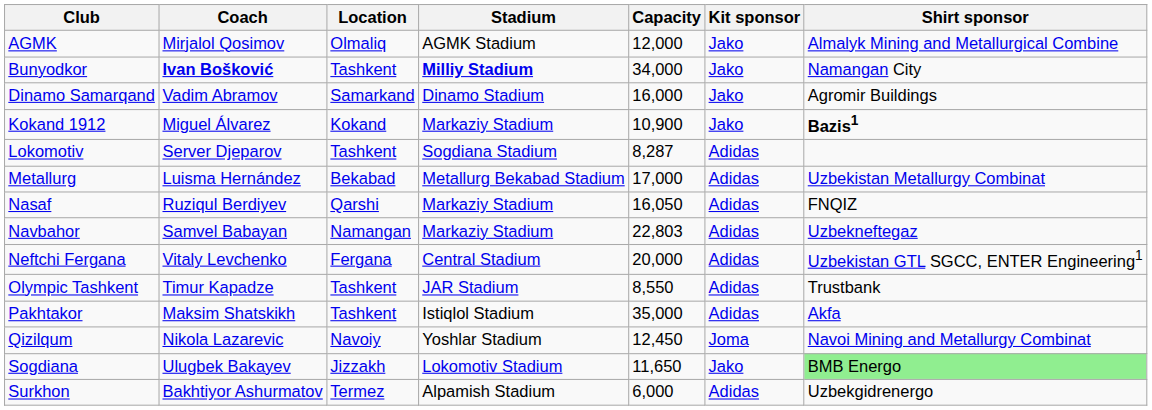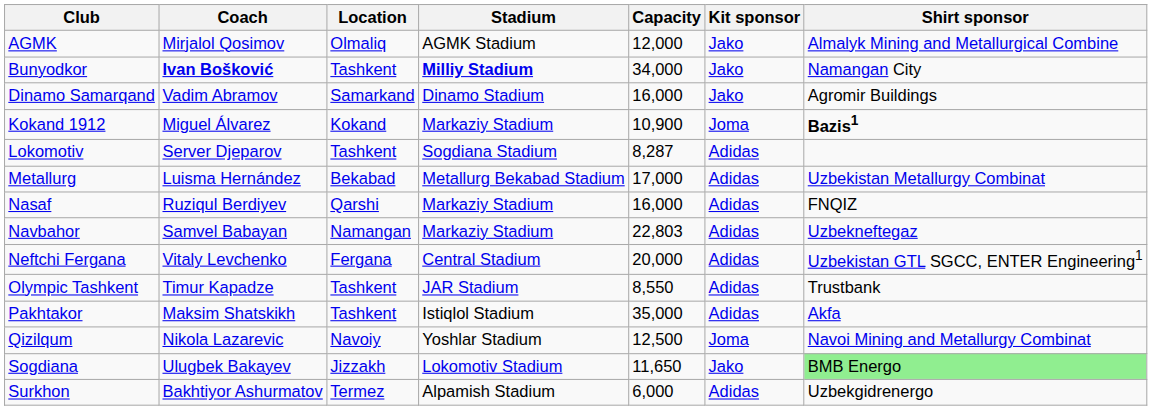Kokand 1912 | Kit sponsor: Jako -> Joma
Nasaf | Capacity: 16,050 -> 16,000
Qizilqum | Capacity: 12,450 -> 12,500
